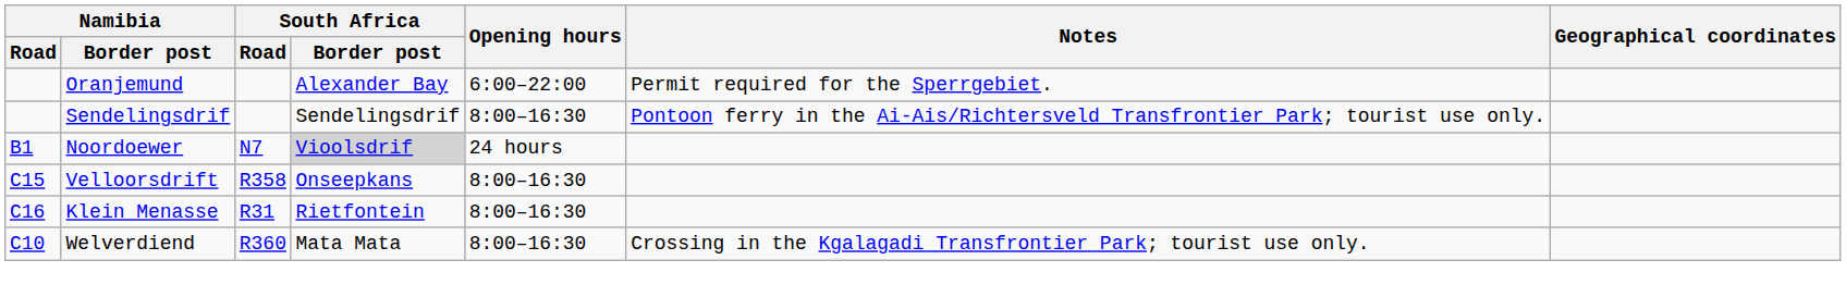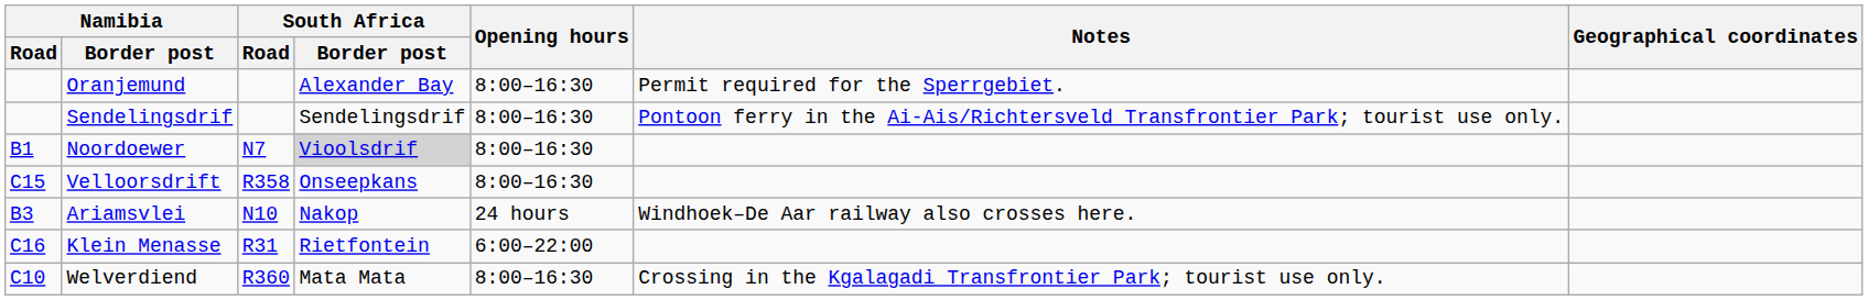Oranjemund | Opening hours: 6:00–22:00 -> 8:00–16:30
Noordoewer | Opening hours: 24 hours -> 8:00–16:30
+ row: B3 | Ariamsvlei | N10 | Nakop | 24 hours | Windhoek–De Aar railway also crosses here.
Klein Menasse | Opening hours: 8:00–16:30 -> 6:00–22:00
